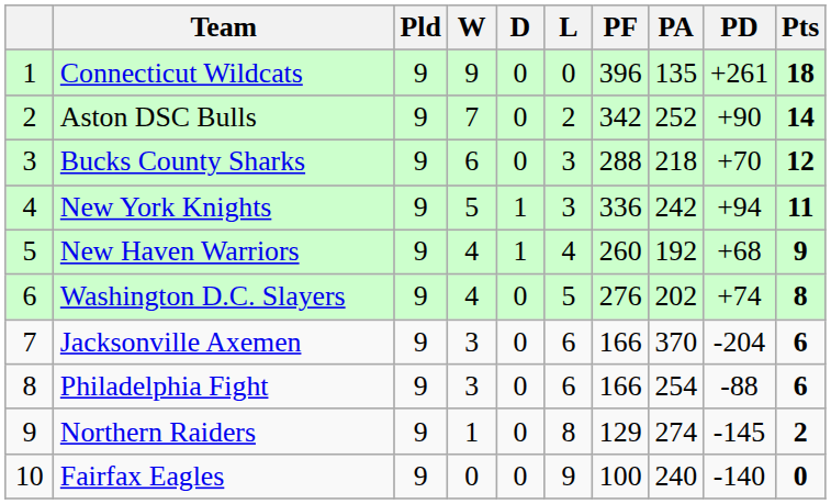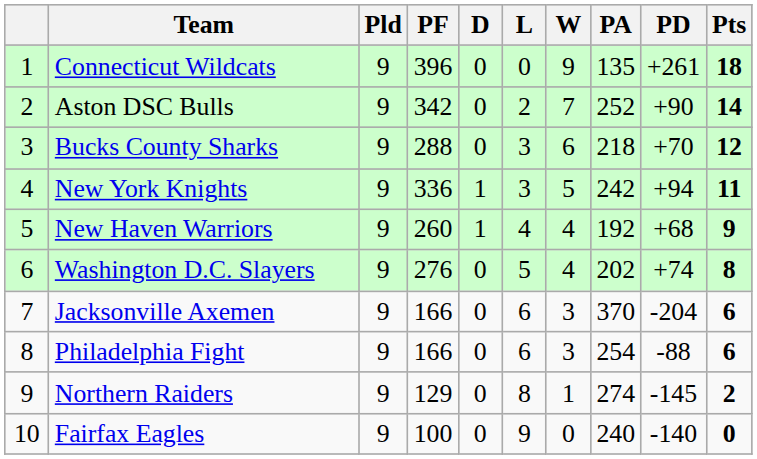columns swapped: W <-> PF
